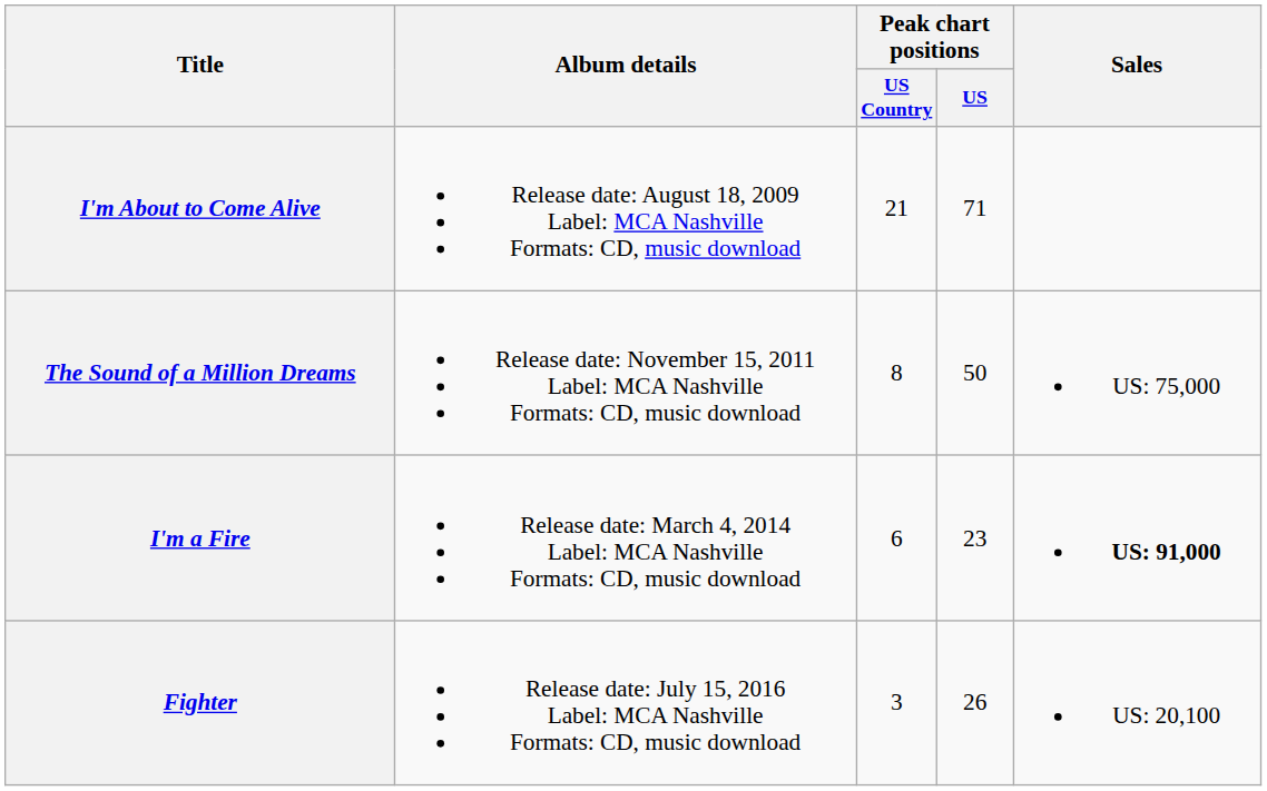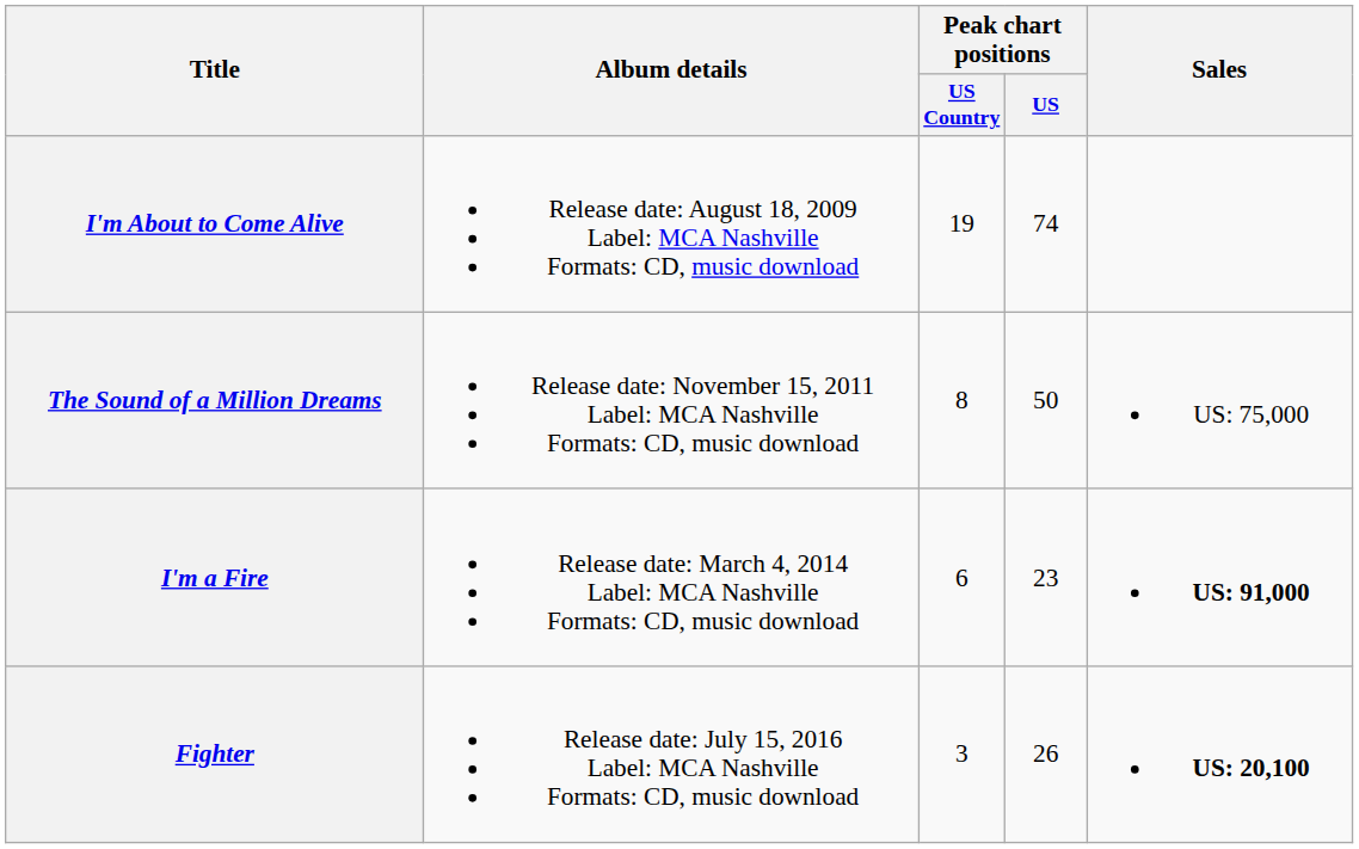I'm About to Come Alive | Peak chart positions / US Country: 21 -> 19
I'm About to Come Alive | Peak chart positions / US: 71 -> 74
Fighter | Sales: normal -> bold
